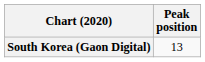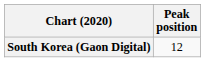South Korea (Gaon Digital) | Peak position: 13 -> 12
